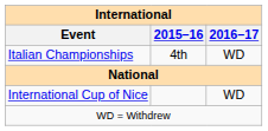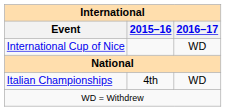rows swapped: International Cup of Nice <-> Italian Championships
